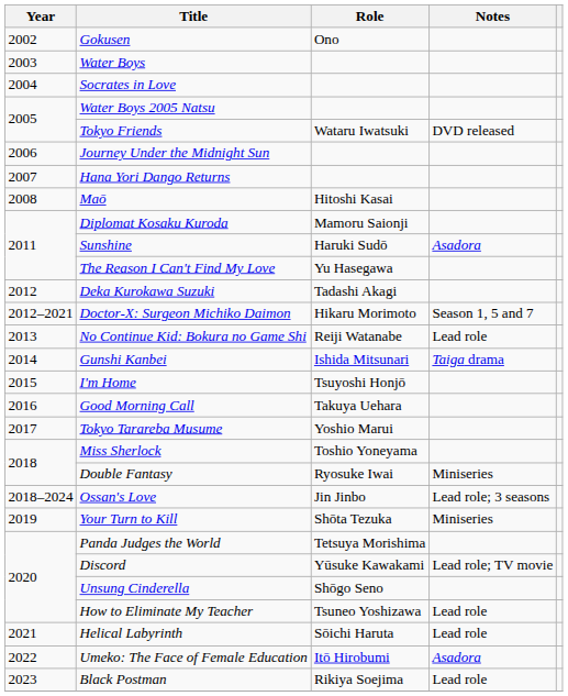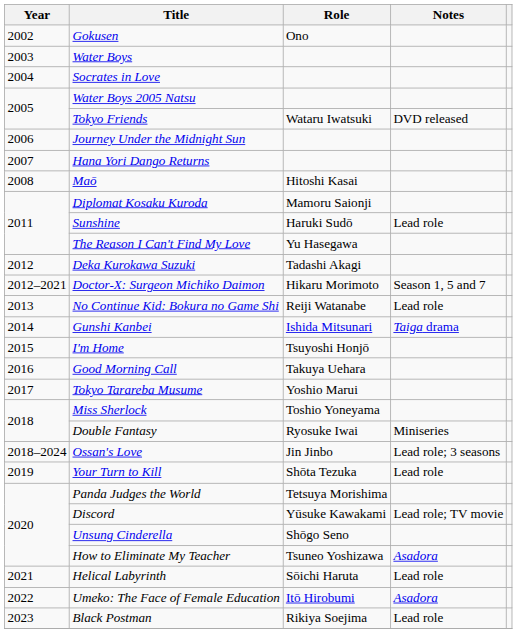Sunshine | Notes: Asadora -> Lead role
Your Turn to Kill | Notes: Miniseries -> Lead role
How to Eliminate My Teacher | Notes: Lead role -> Asadora
